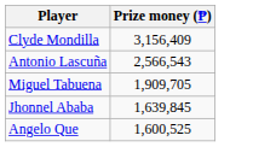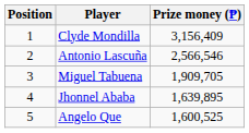+ column: Position | 1 | 2 | 3 | 4 | 5
Antonio Lascuña | Prize money (₱): 2,566,543 -> 2,566,546
Jhonnel Ababa | Prize money (₱): 1,639,845 -> 1,639,895
